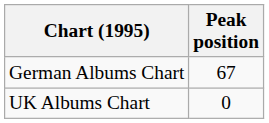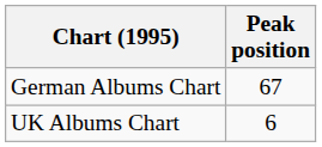UK Albums Chart | Peak position: 0 -> 6
